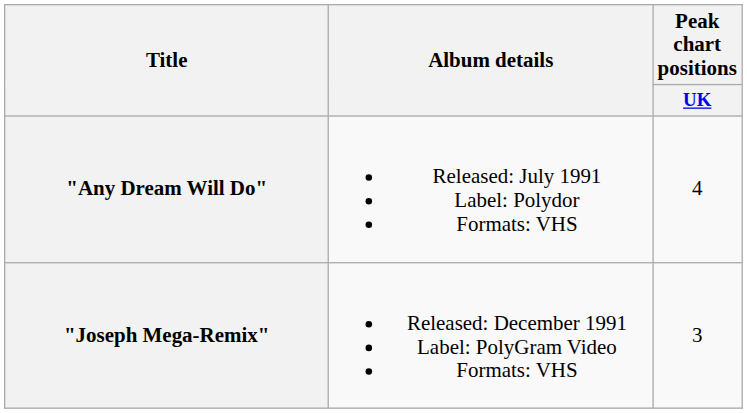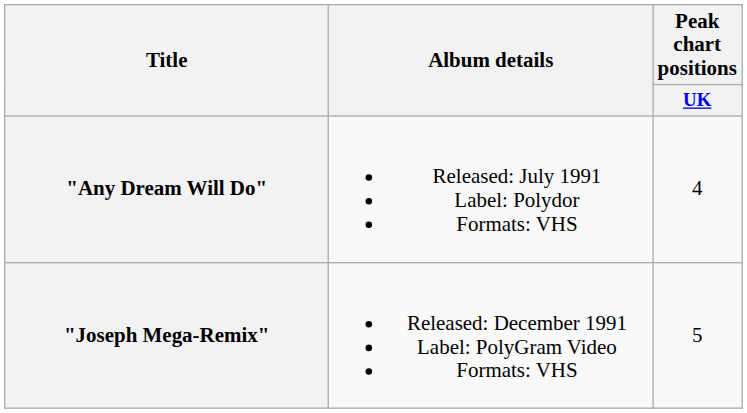"Joseph Mega-Remix" | Peak chart positions / UK: 3 -> 5
